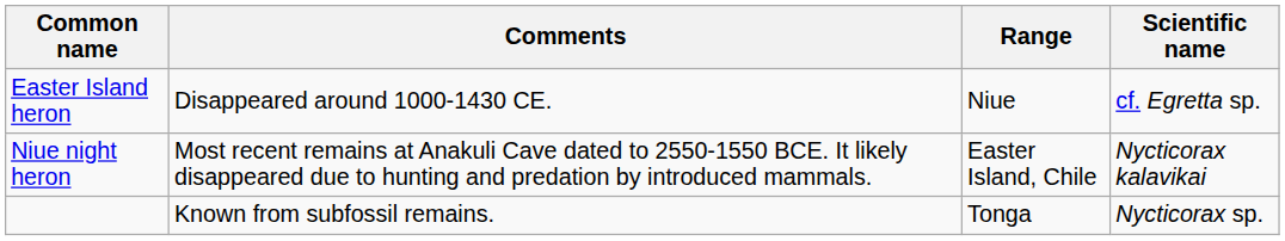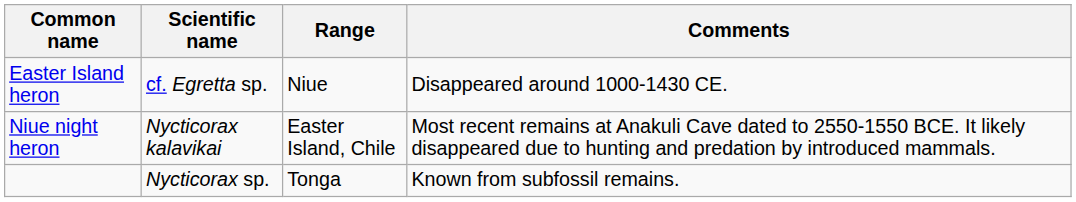columns swapped: Scientific name <-> Comments
